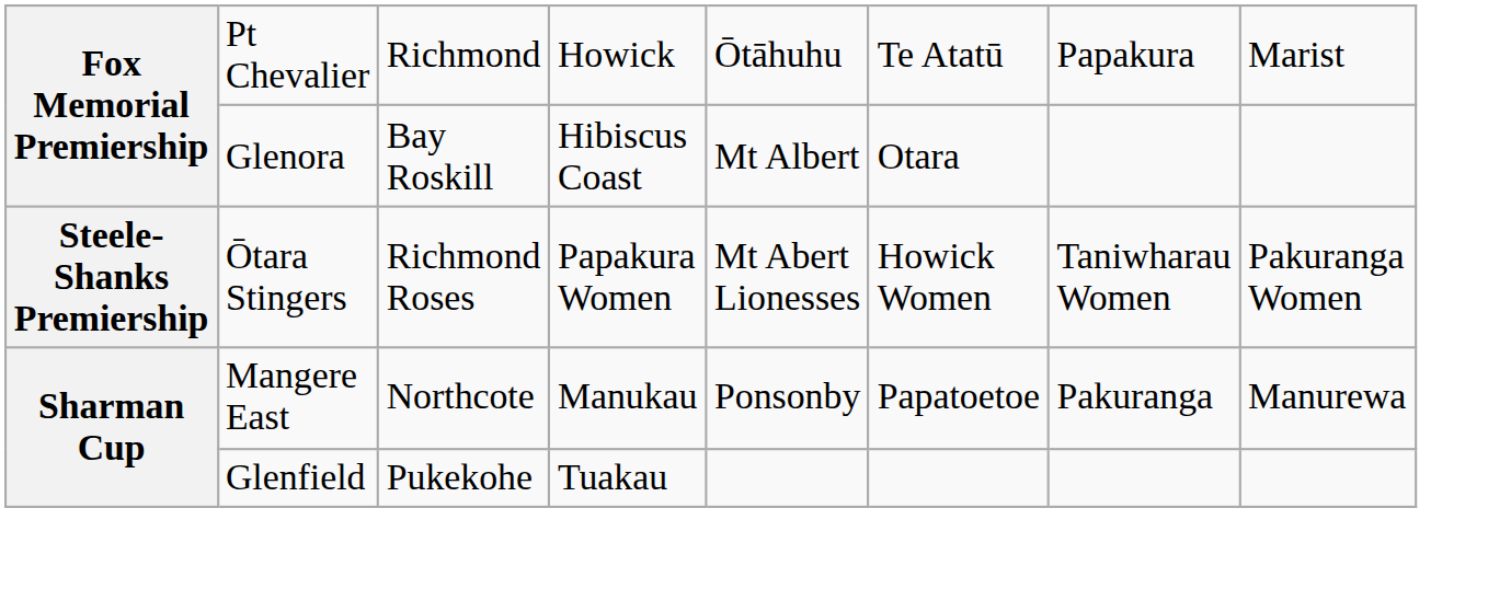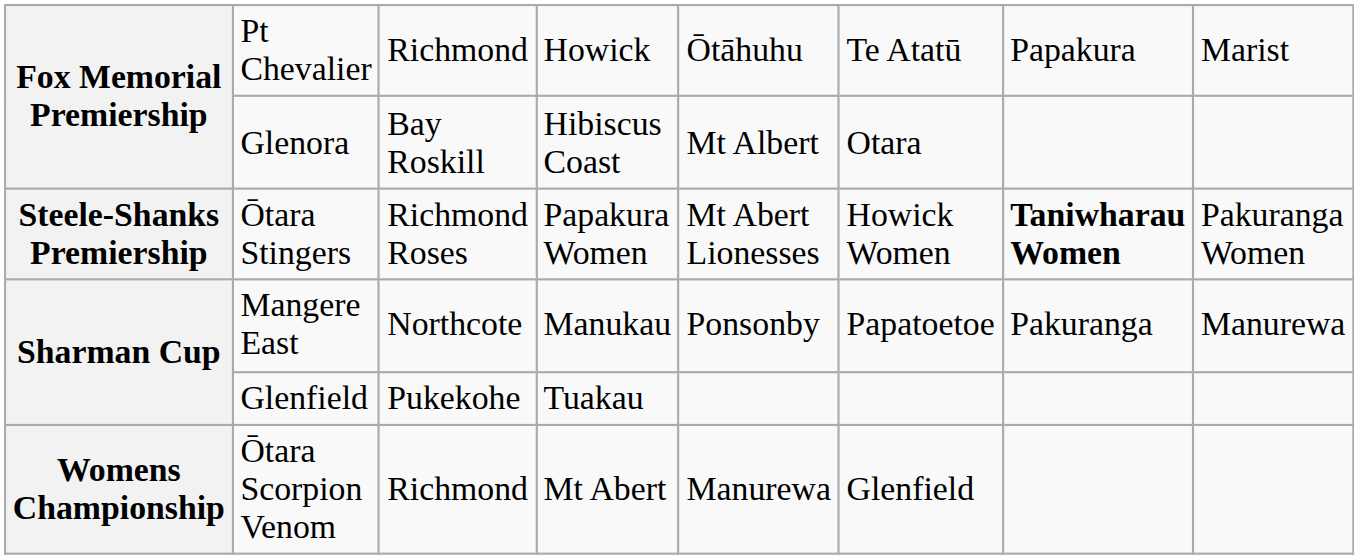Ōtara Stingers | column 7: normal -> bold
+ row: Womens Championship | Ōtara Scorpion Venom | Richmond | Mt Abert | Manurewa | Glenfield
